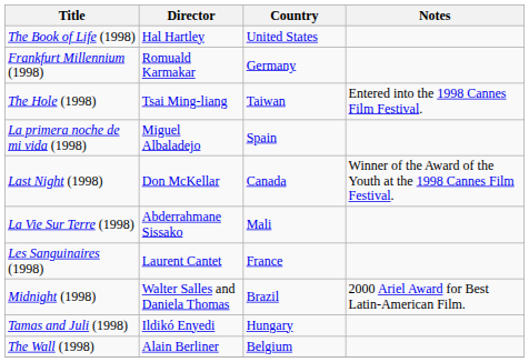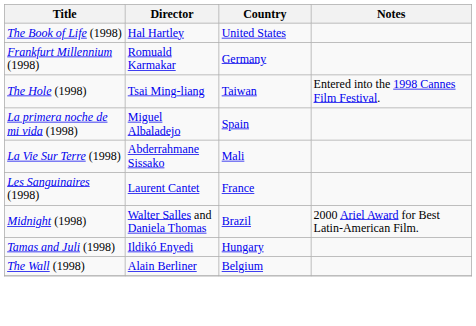- row: Last Night (1998) | Don McKellar | Canada | Winner of the Award of the Youth at the 1998 Cannes Film Festival.
